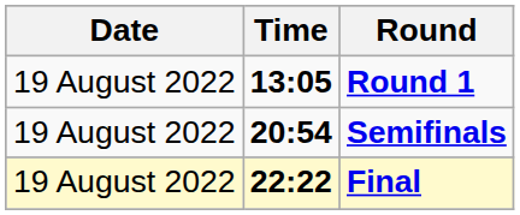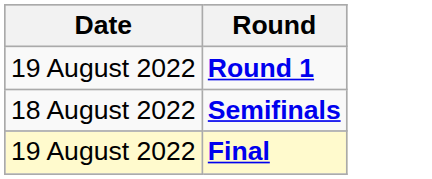- column: Time | 13:05 | 20:54 | 22:22
Semifinals | Date: 19 August 2022 -> 18 August 2022
